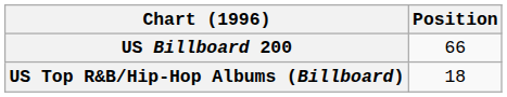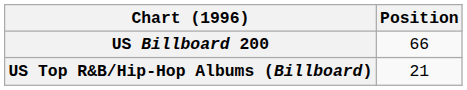US Top R&B/Hip-Hop Albums (Billboard) | Position: 18 -> 21
